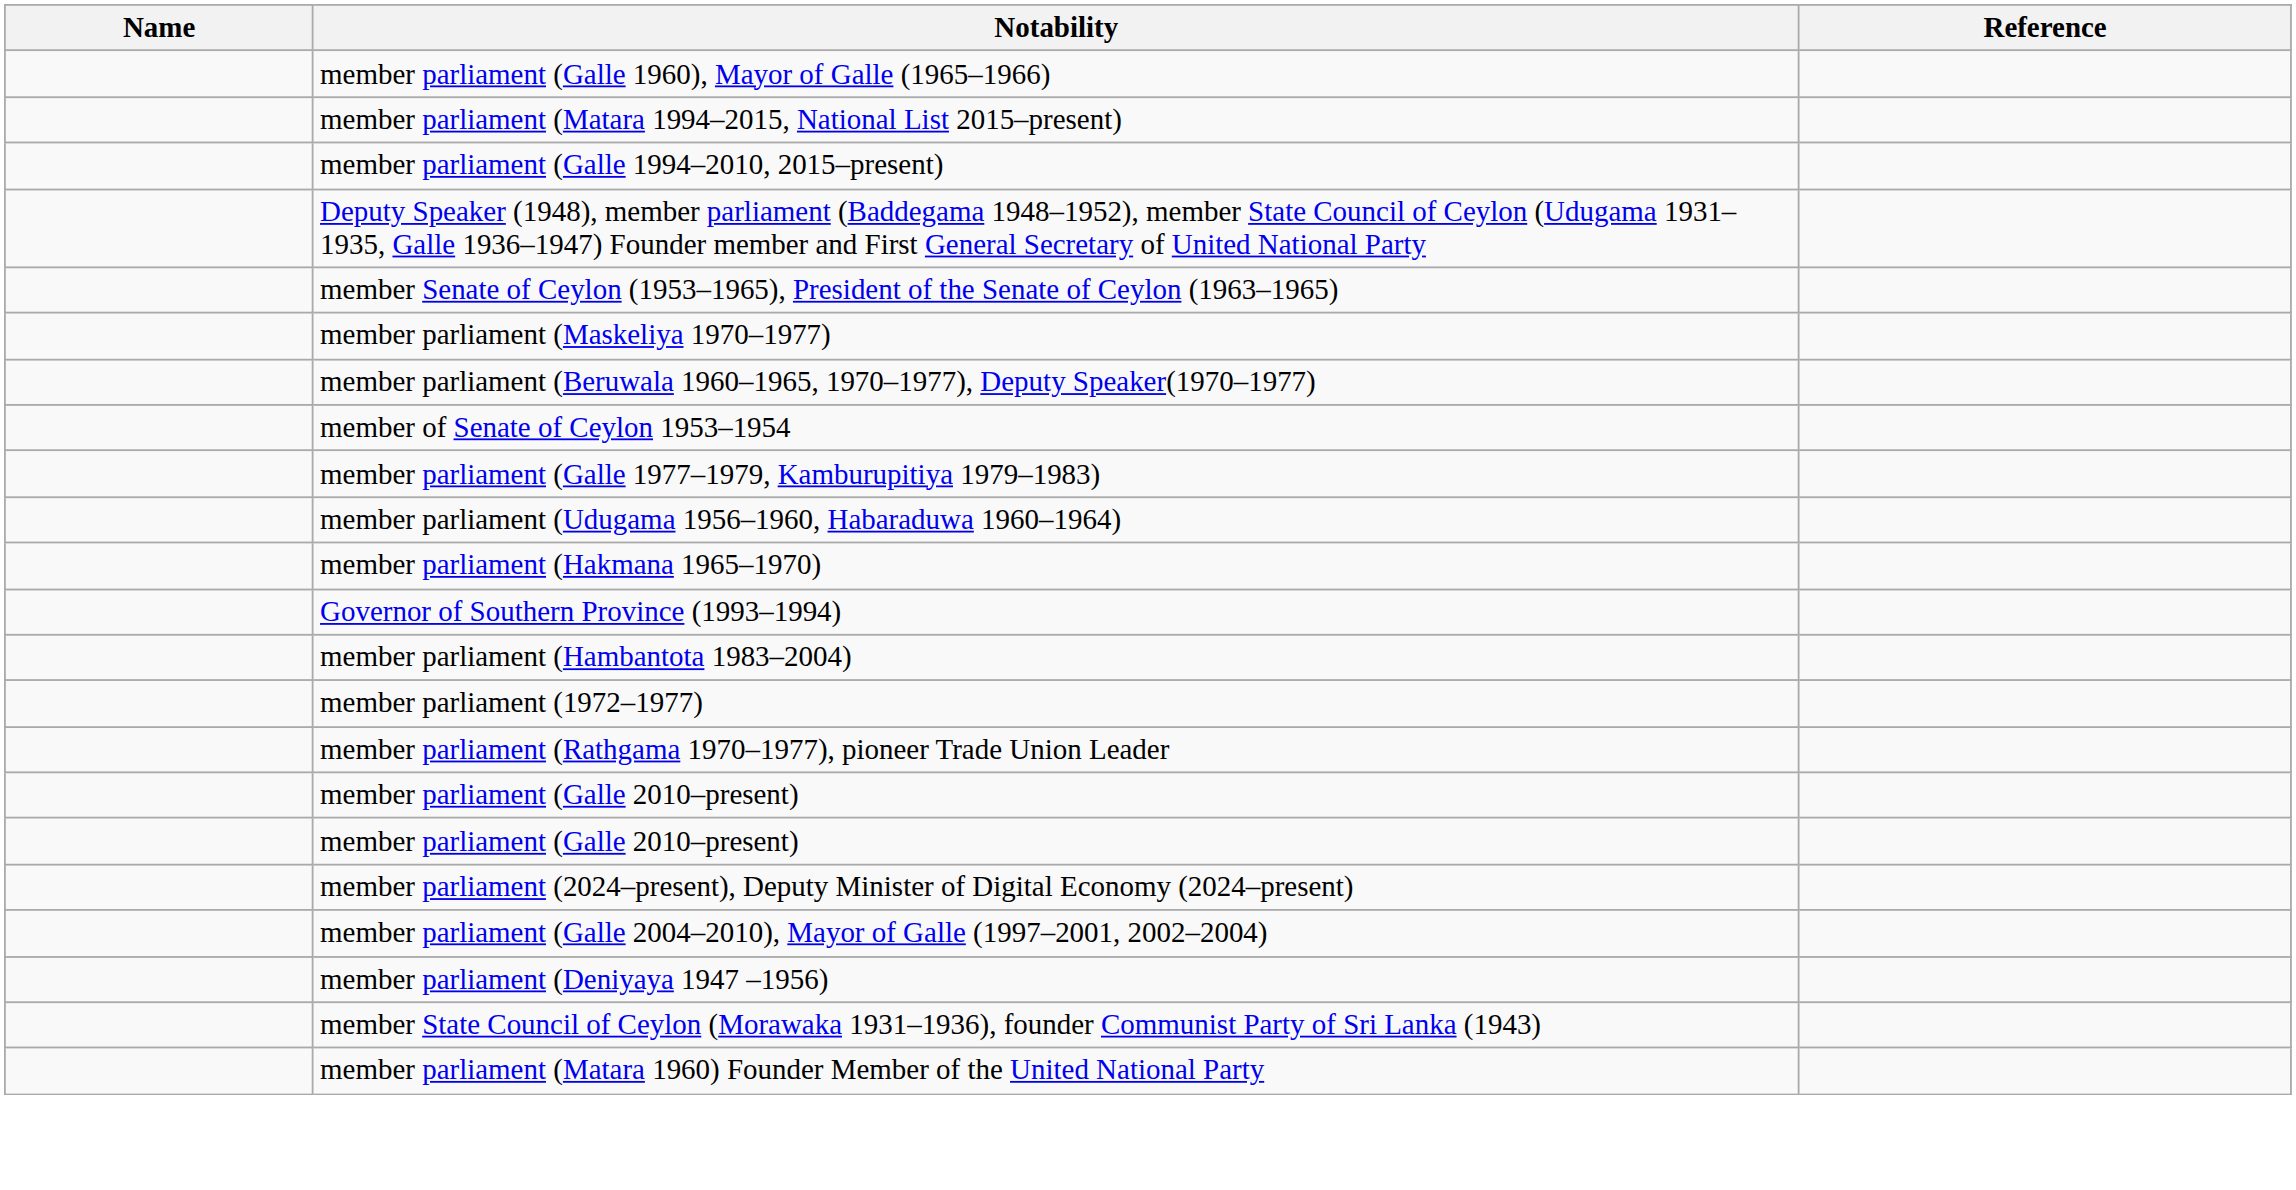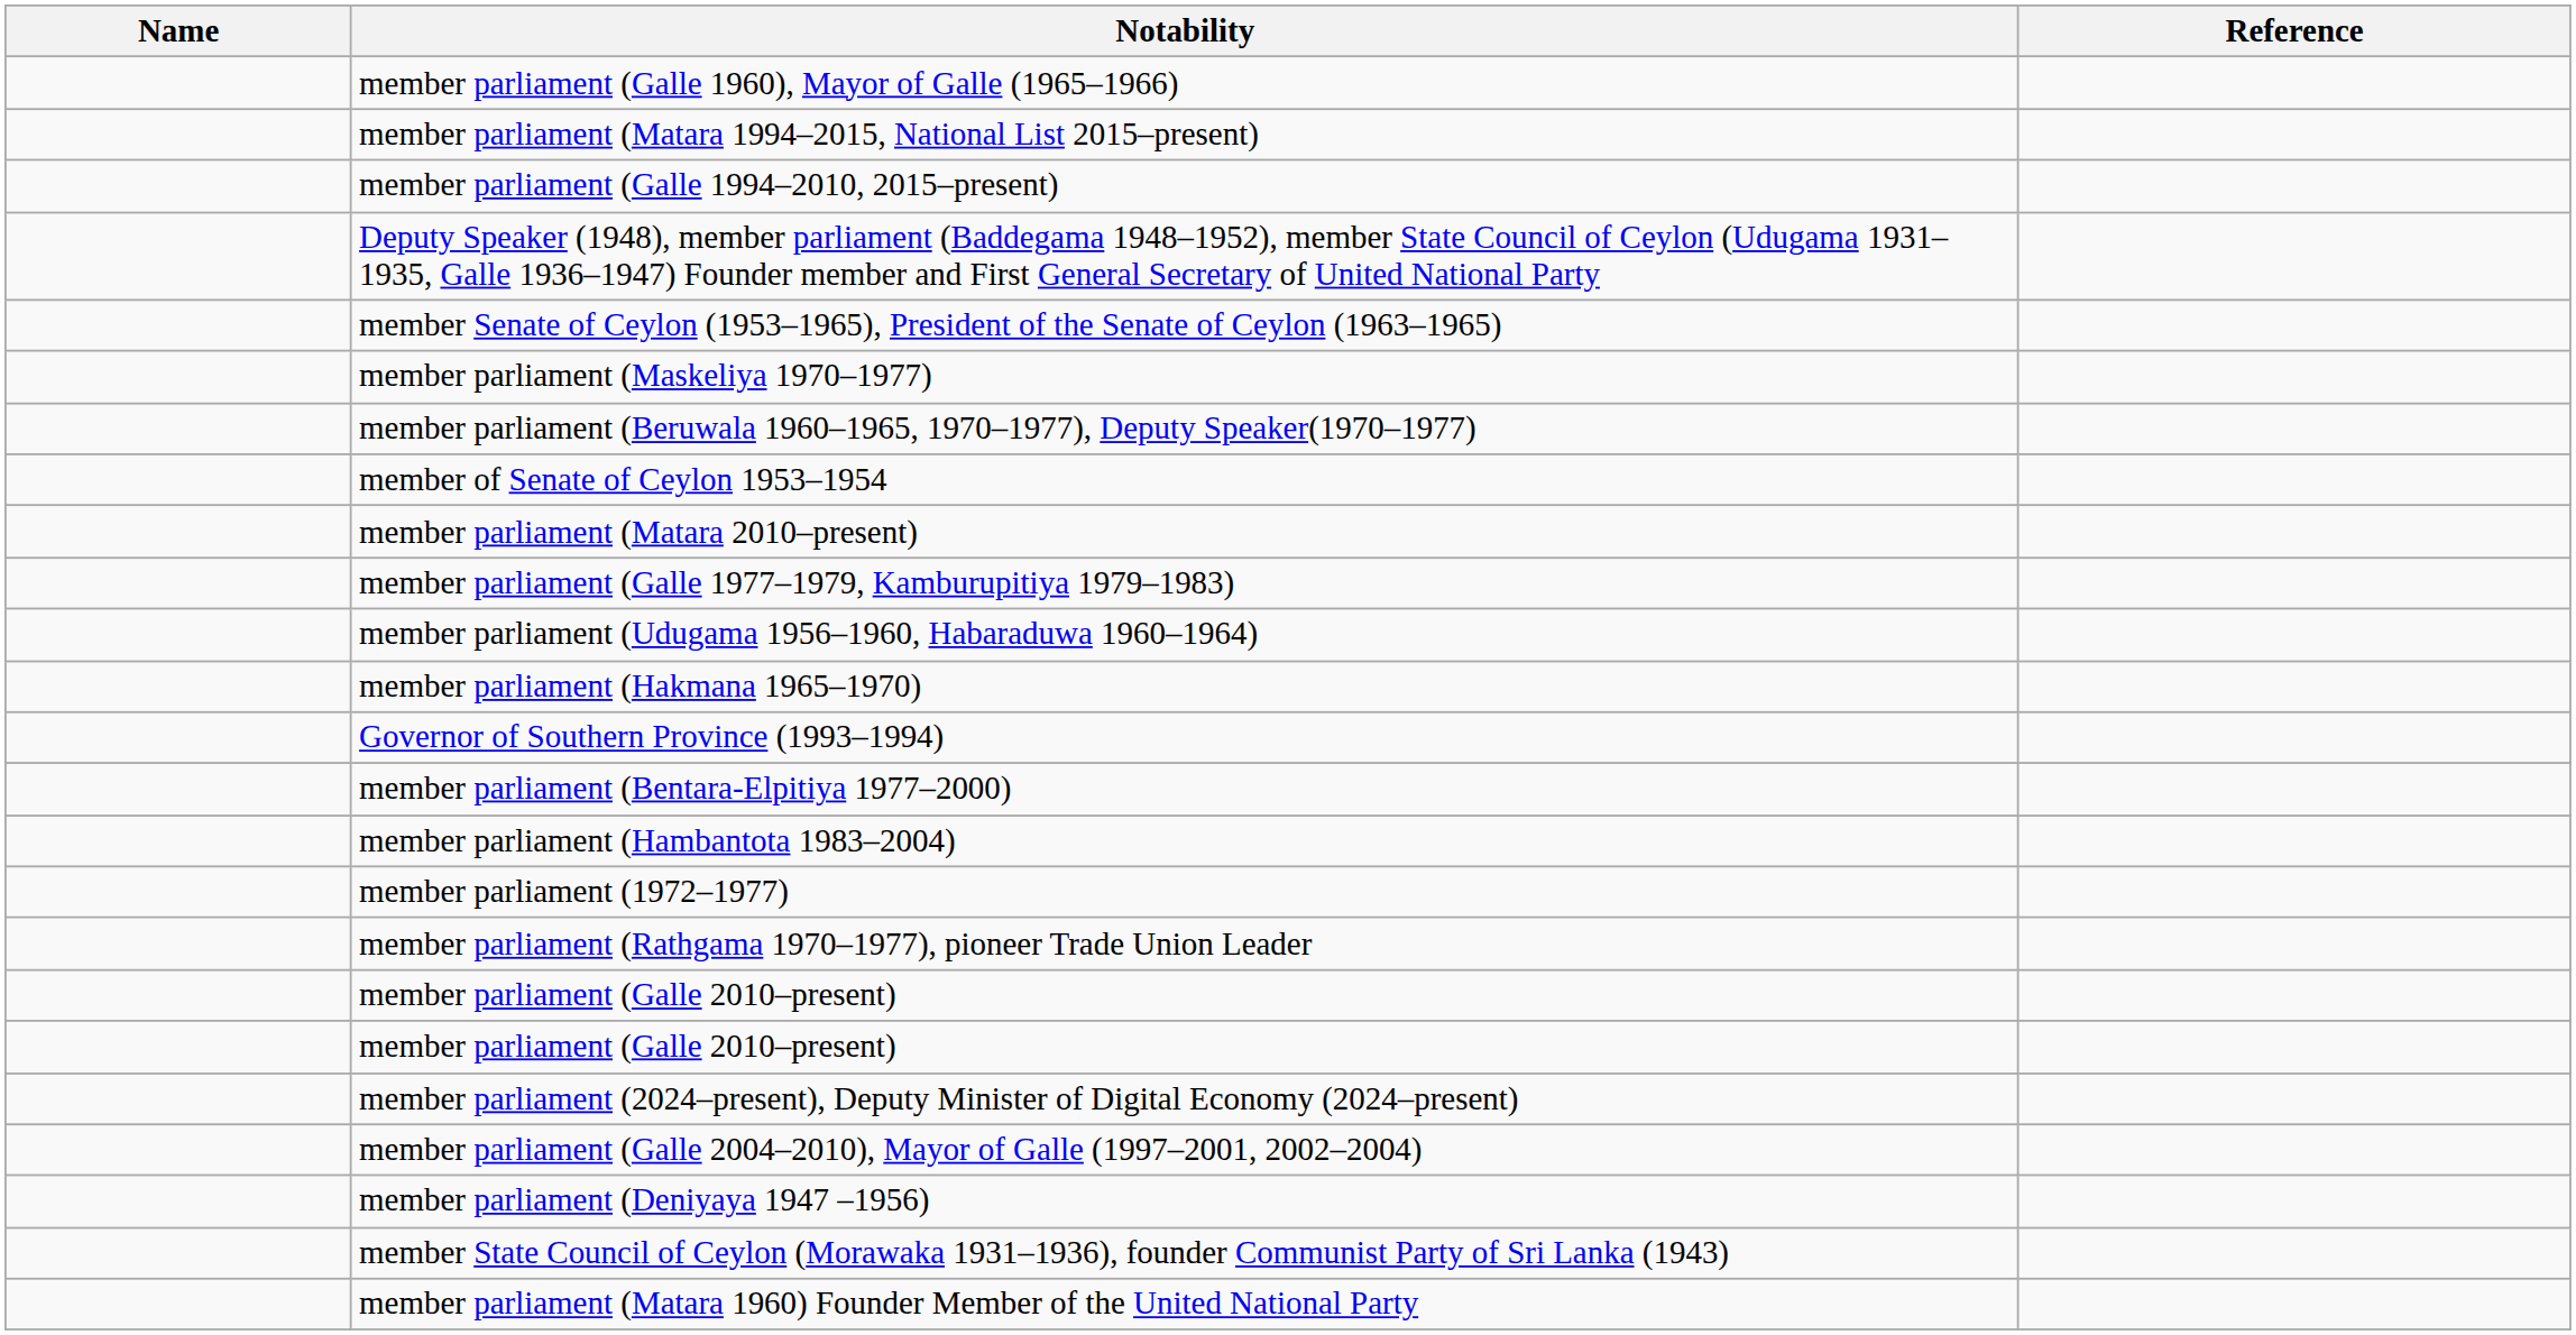+ row: member parliament (Matara 2010–present)
+ row: member parliament (Bentara-Elpitiya 1977–2000)
